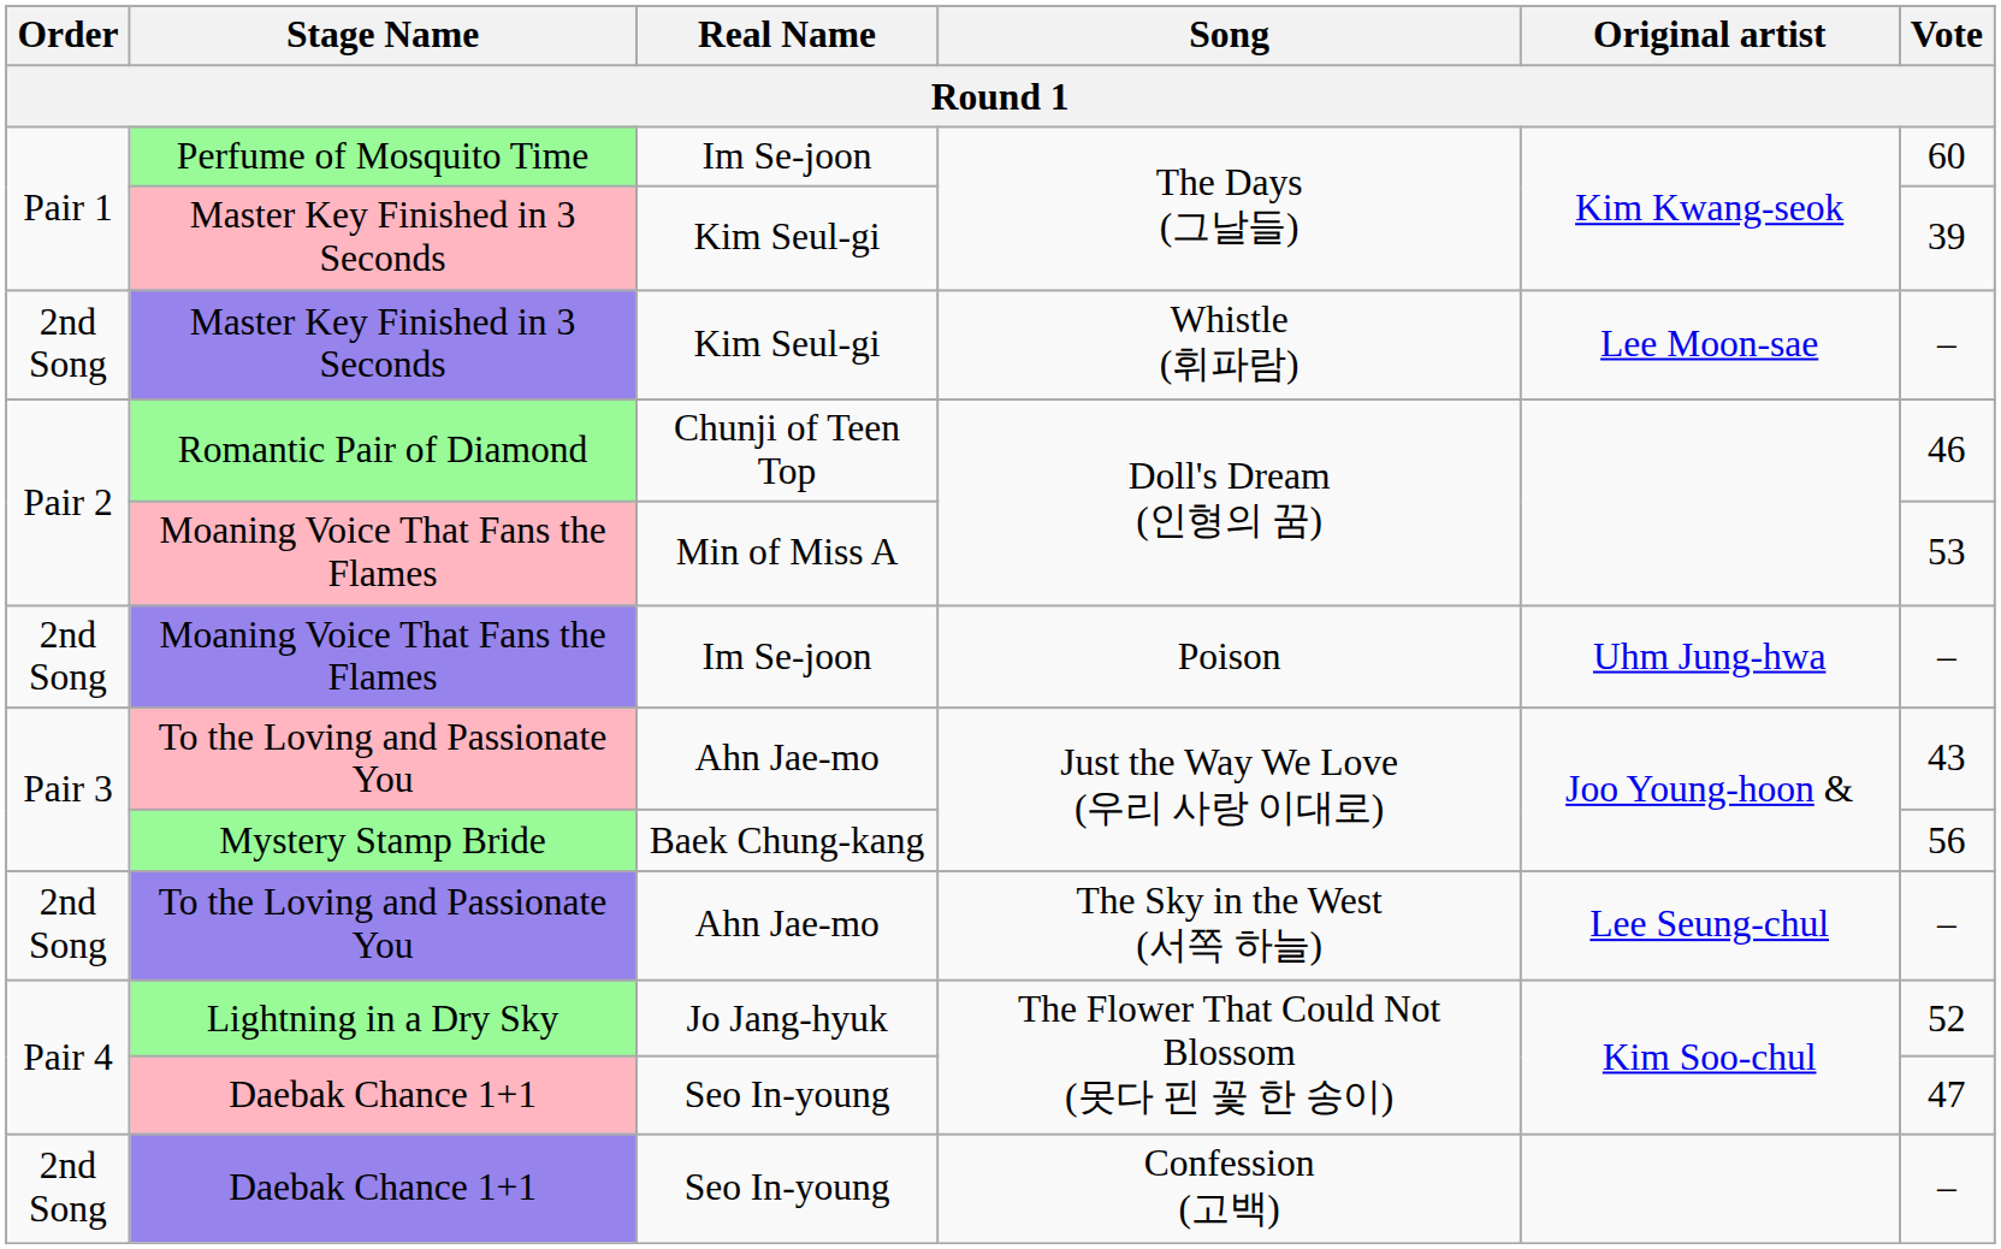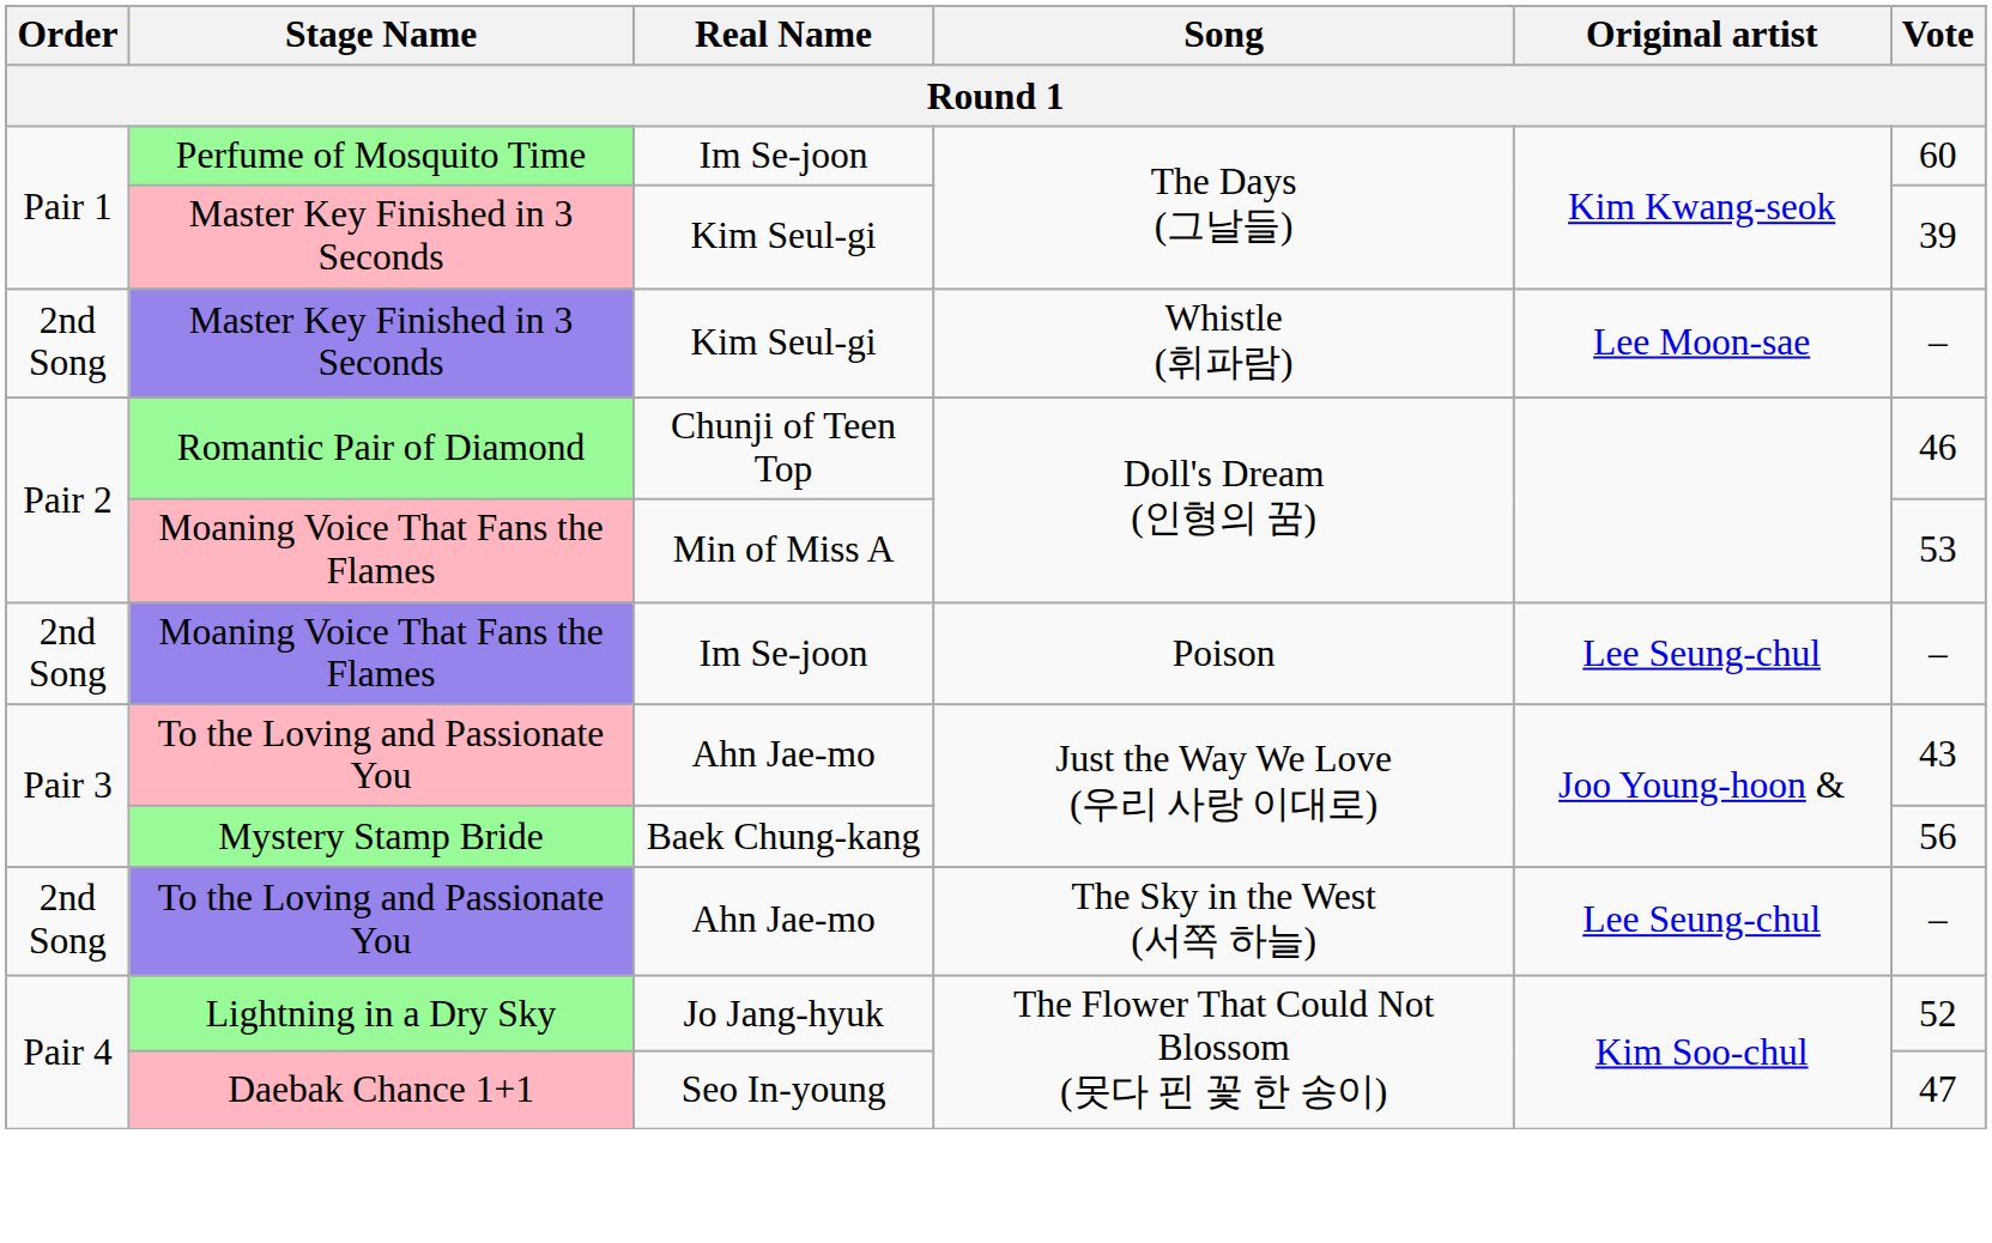Moaning Voice That Fans the Flames / Poison | Original artist: Uhm Jung-hwa -> Lee Seung-chul
- row: 2nd Song | Daebak Chance 1+1 | Seo In-young | Confession (고백) | –
